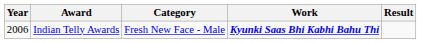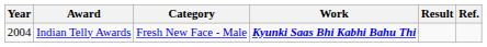+ column: Ref.
Indian Telly Awards | Year: 2006 -> 2004
